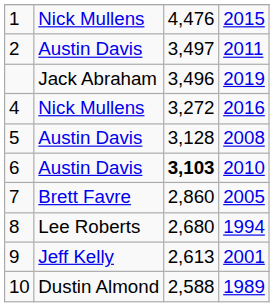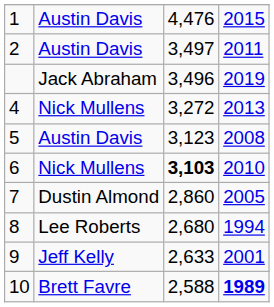1 | column 2: Nick Mullens -> Austin Davis
4 | column 4: 2016 -> 2013
5 | column 3: 3,128 -> 3,123
6 | column 2: Austin Davis -> Nick Mullens
7 | column 2: Brett Favre -> Dustin Almond
9 | column 3: 2,613 -> 2,633
10 | column 2: Dustin Almond -> Brett Favre
10 | column 4: normal -> bold
